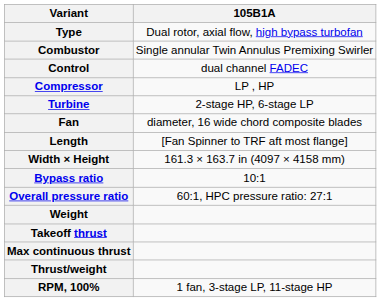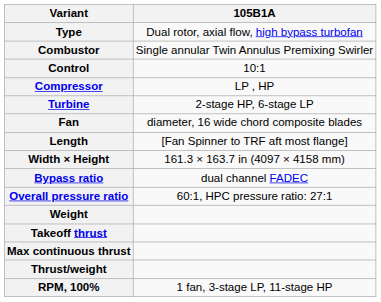Control | 105B1A: dual channel FADEC -> 10:1
Bypass ratio | 105B1A: 10:1 -> dual channel FADEC
